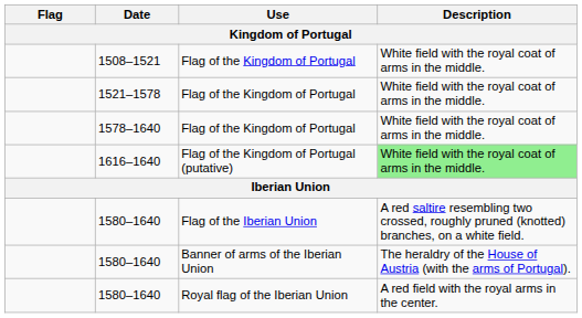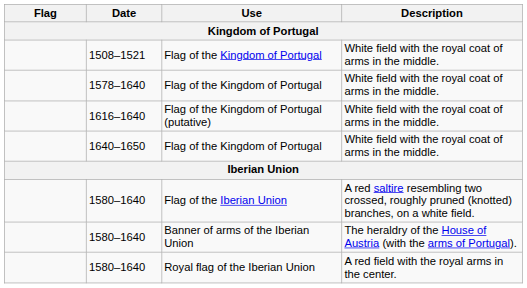- row: 1521–1578 | Flag of the Kingdom of Portugal | White field with the royal coat of arms in the middle.
1616–1640 | Description: lightgreen background -> no background
+ row: 1640–1650 | Flag of the Kingdom of Portugal | White field with the royal coat of arms in the middle.
